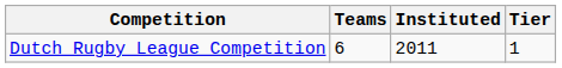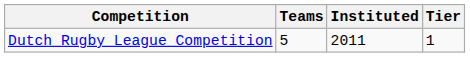Dutch Rugby League Competition | Teams: 6 -> 5
